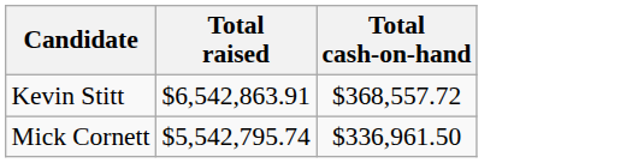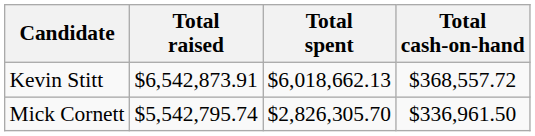+ column: Total spent | $6,018,662.13 | $2,826,305.70
Kevin Stitt | Total raised: $6,542,863.91 -> $6,542,873.91
